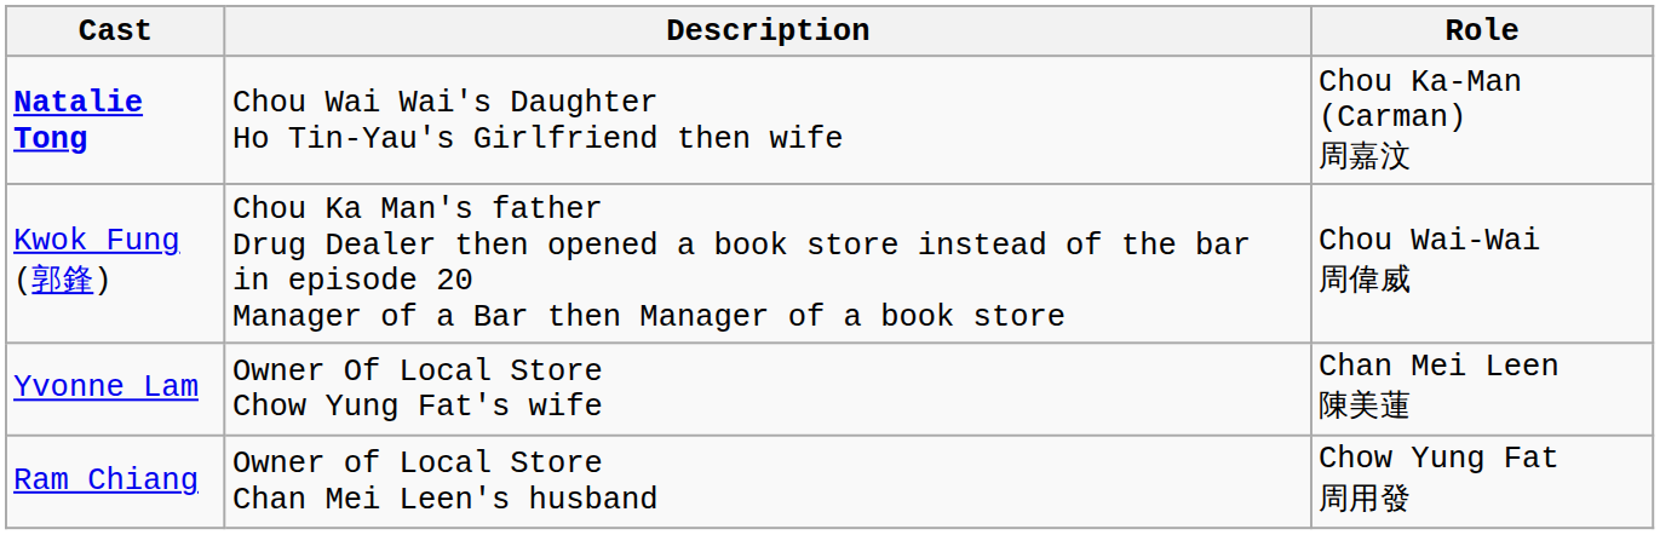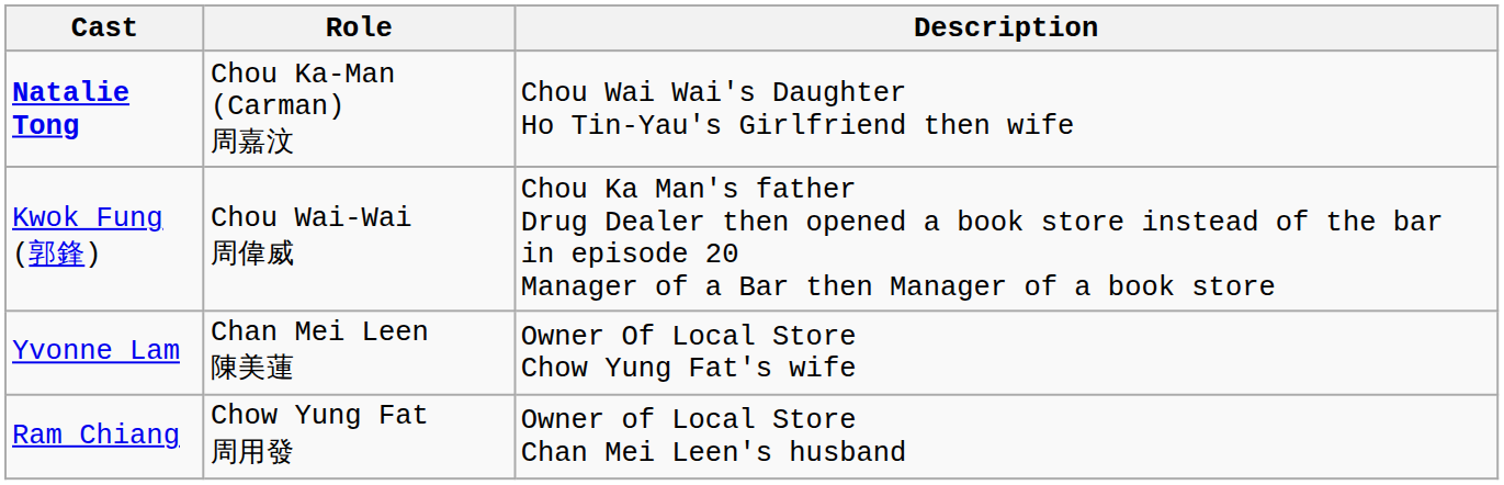columns swapped: Role <-> Description
